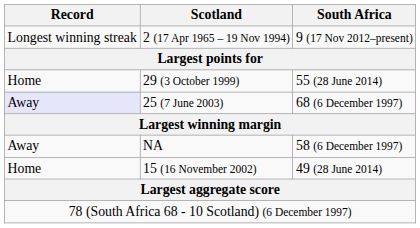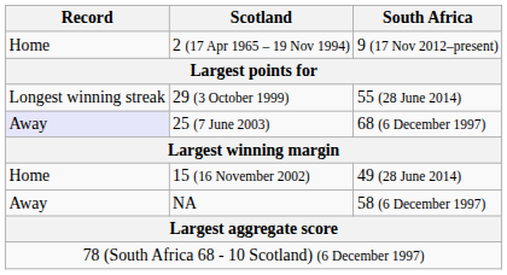2 (17 Apr 1965 – 19 Nov 1994) | Record: Longest winning streak -> Home
29 (3 October 1999) | Record: Home -> Longest winning streak
rows swapped: 15 (16 November 2002) <-> NA
